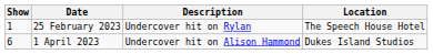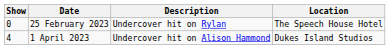25 February 2023 | Show: 1 -> 0
1 April 2023 | Show: 6 -> 4
